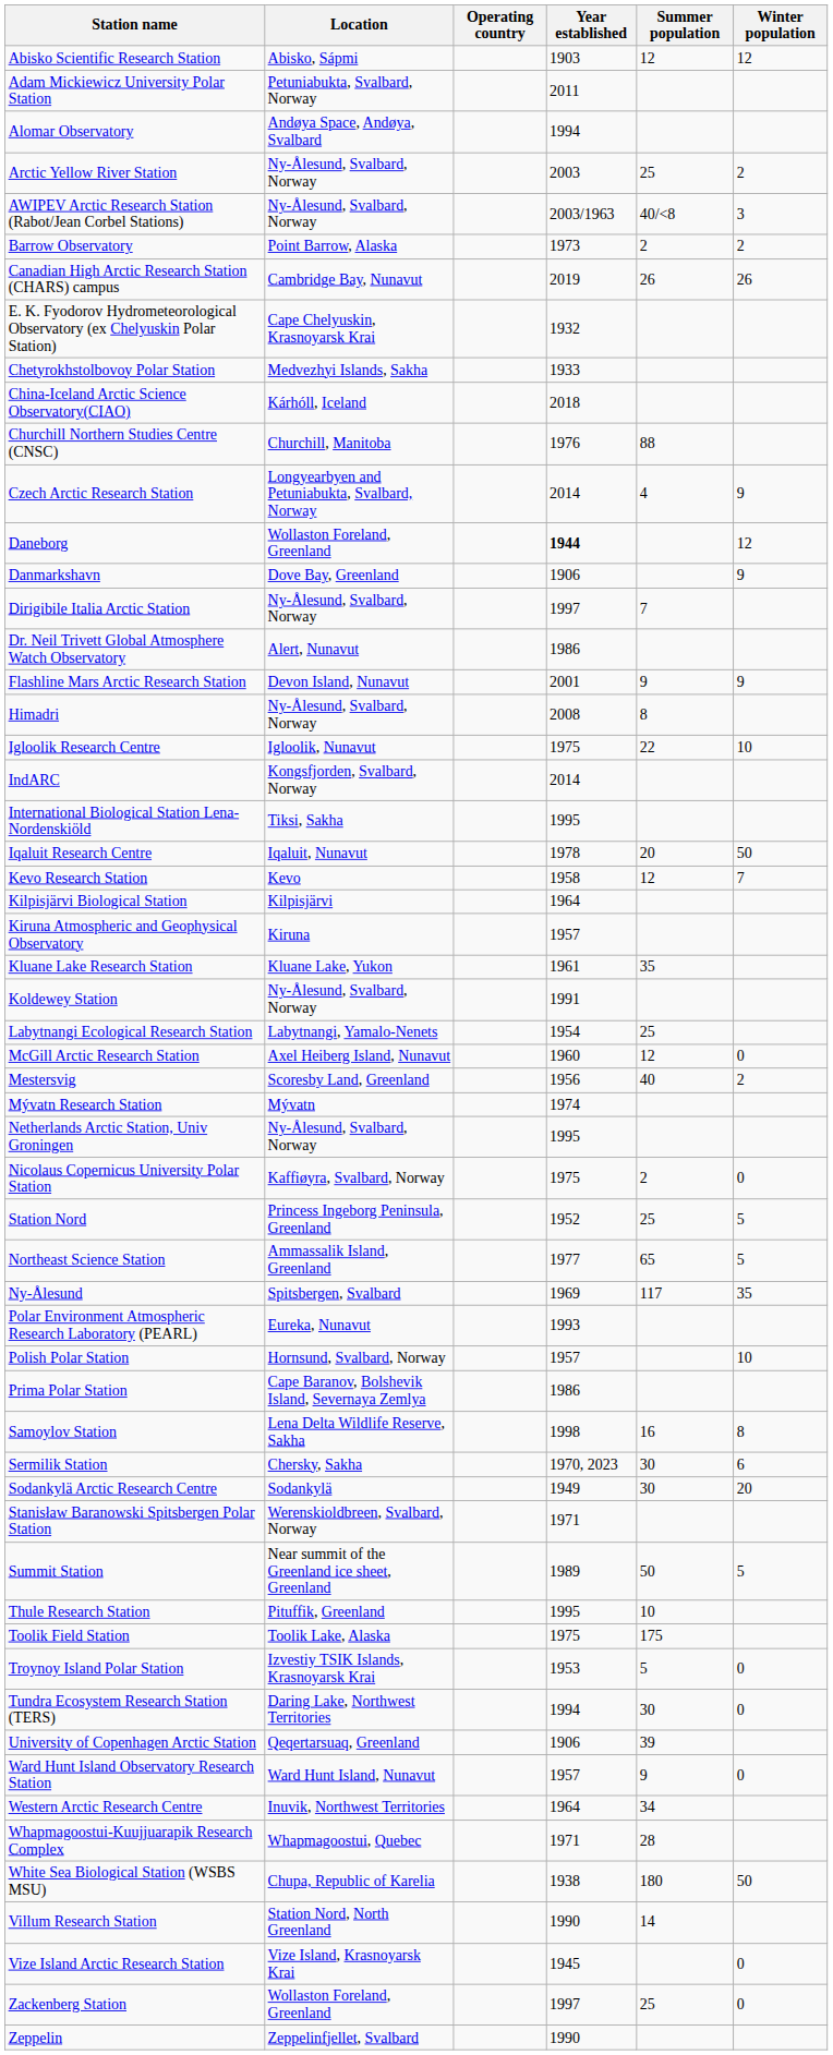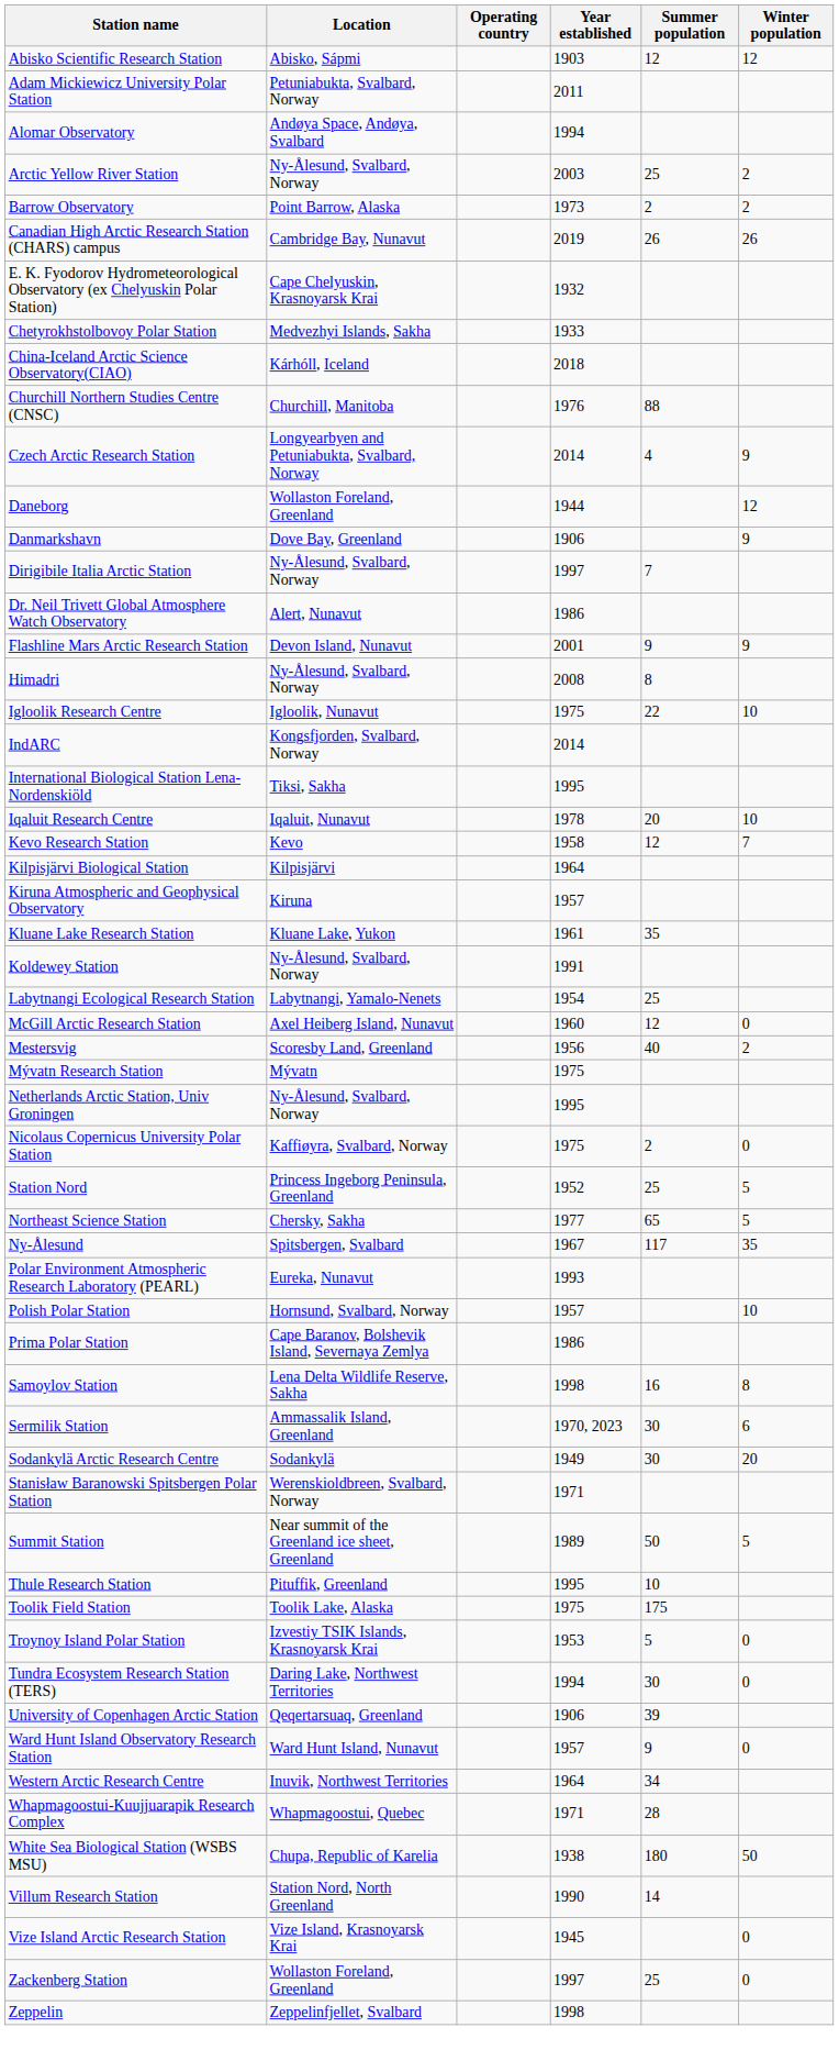- row: AWIPEV Arctic Research Station (Rabot/Jean Corbel Stations) | Ny-Ålesund, Svalbard, Norway | 2003/1963 | 40/<8 | 3
Daneborg | Year established: bold -> normal
Iqaluit Research Centre | Winter population: 50 -> 10
Mývatn Research Station | Year established: 1974 -> 1975
Northeast Science Station | Location: Ammassalik Island, Greenland -> Chersky, Sakha
Ny-Ålesund | Year established: 1969 -> 1967
Sermilik Station | Location: Chersky, Sakha -> Ammassalik Island, Greenland
Zeppelin | Year established: 1990 -> 1998
